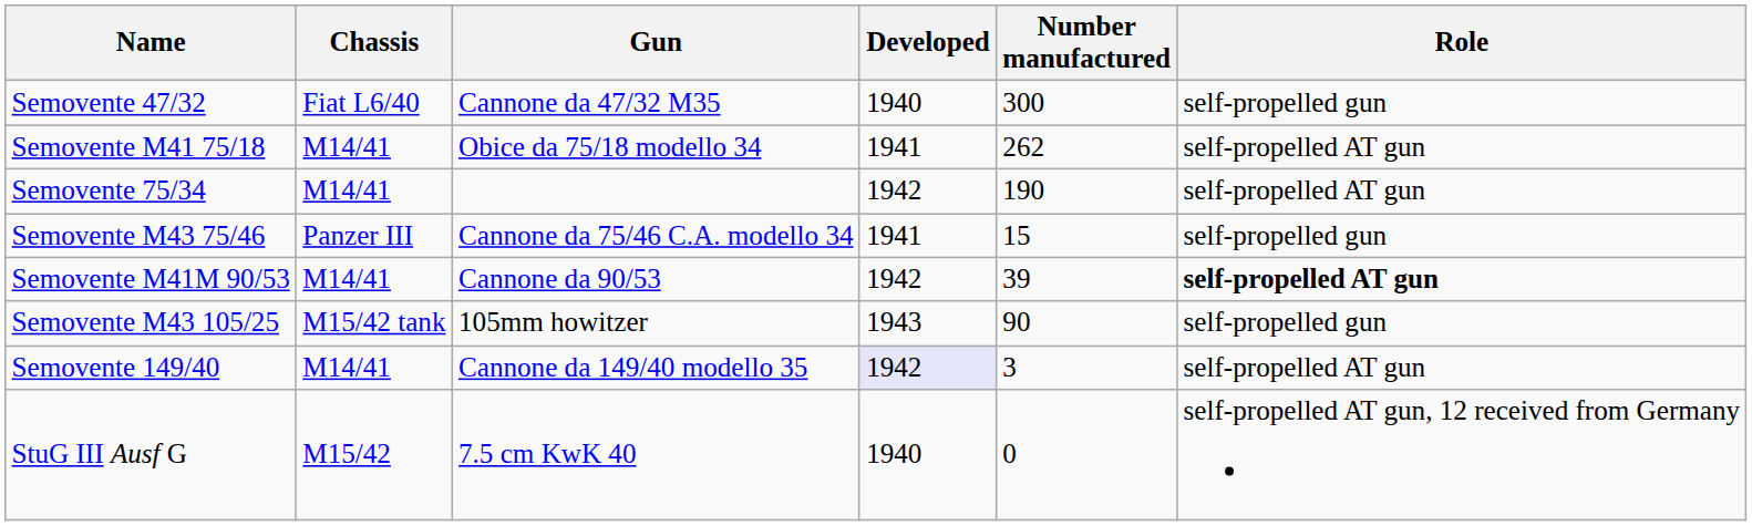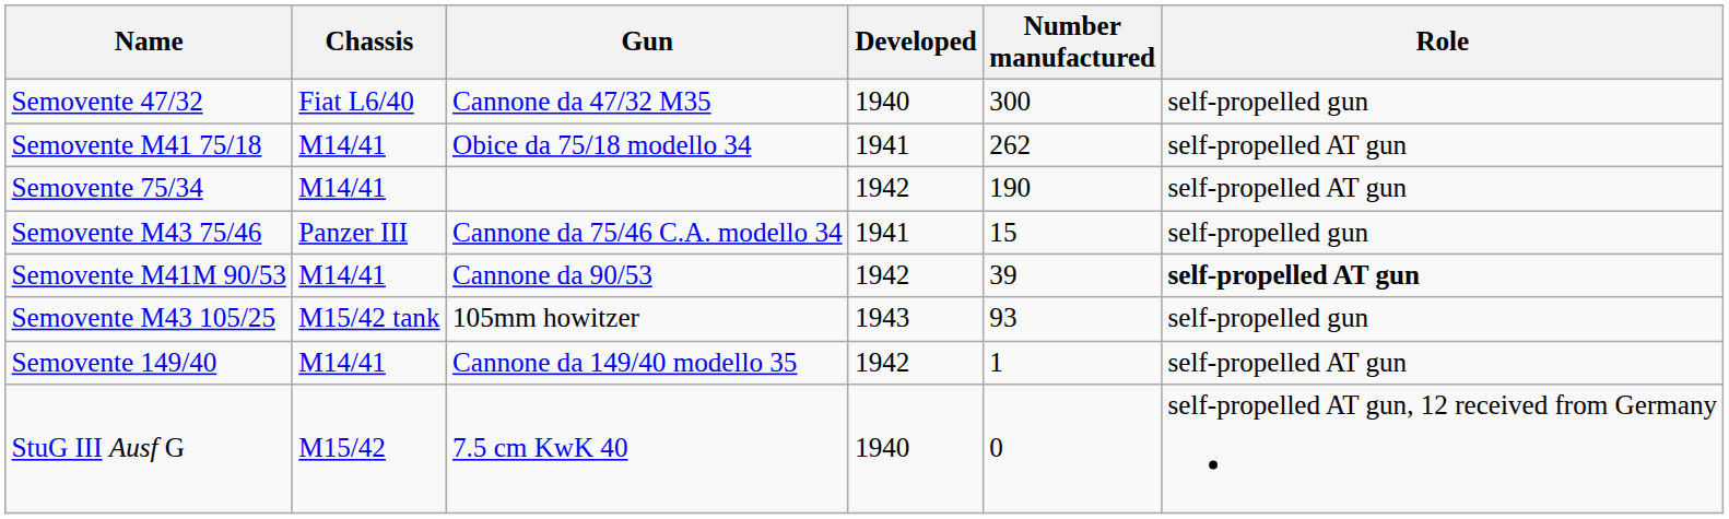Semovente M43 105/25 | Number manufactured: 90 -> 93
Semovente 149/40 | Developed: lavender background -> no background
Semovente 149/40 | Number manufactured: 3 -> 1
